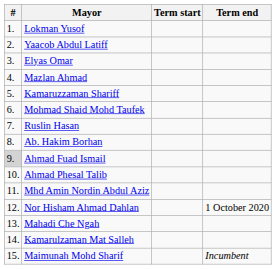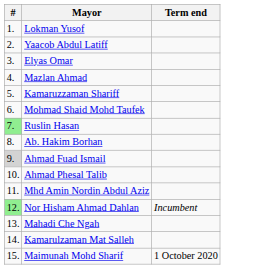- column: Term start
Ruslin Hasan | #: no background -> lightgreen background
Nor Hisham Ahmad Dahlan | #: no background -> lightgreen background
Nor Hisham Ahmad Dahlan | Term end: 1 October 2020 -> Incumbent
Maimunah Mohd Sharif | Term end: Incumbent -> 1 October 2020
